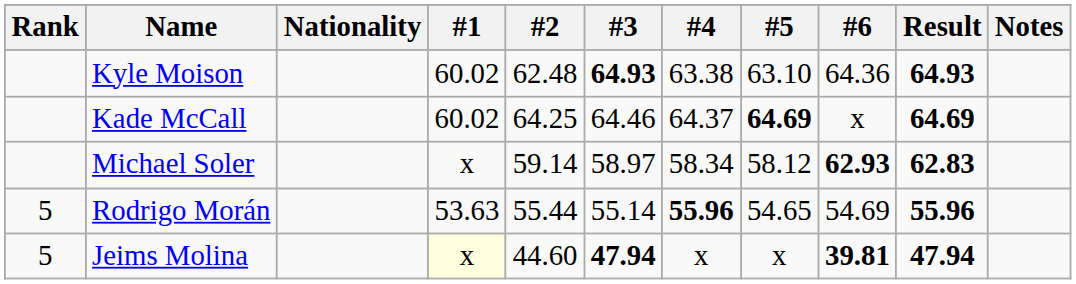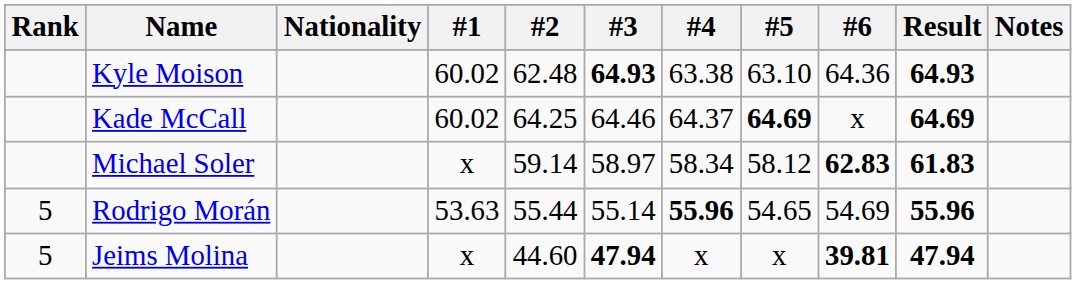Michael Soler | #6: 62.93 -> 62.83
Michael Soler | Result: 62.83 -> 61.83
Jeims Molina | #1: lightyellow background -> no background
